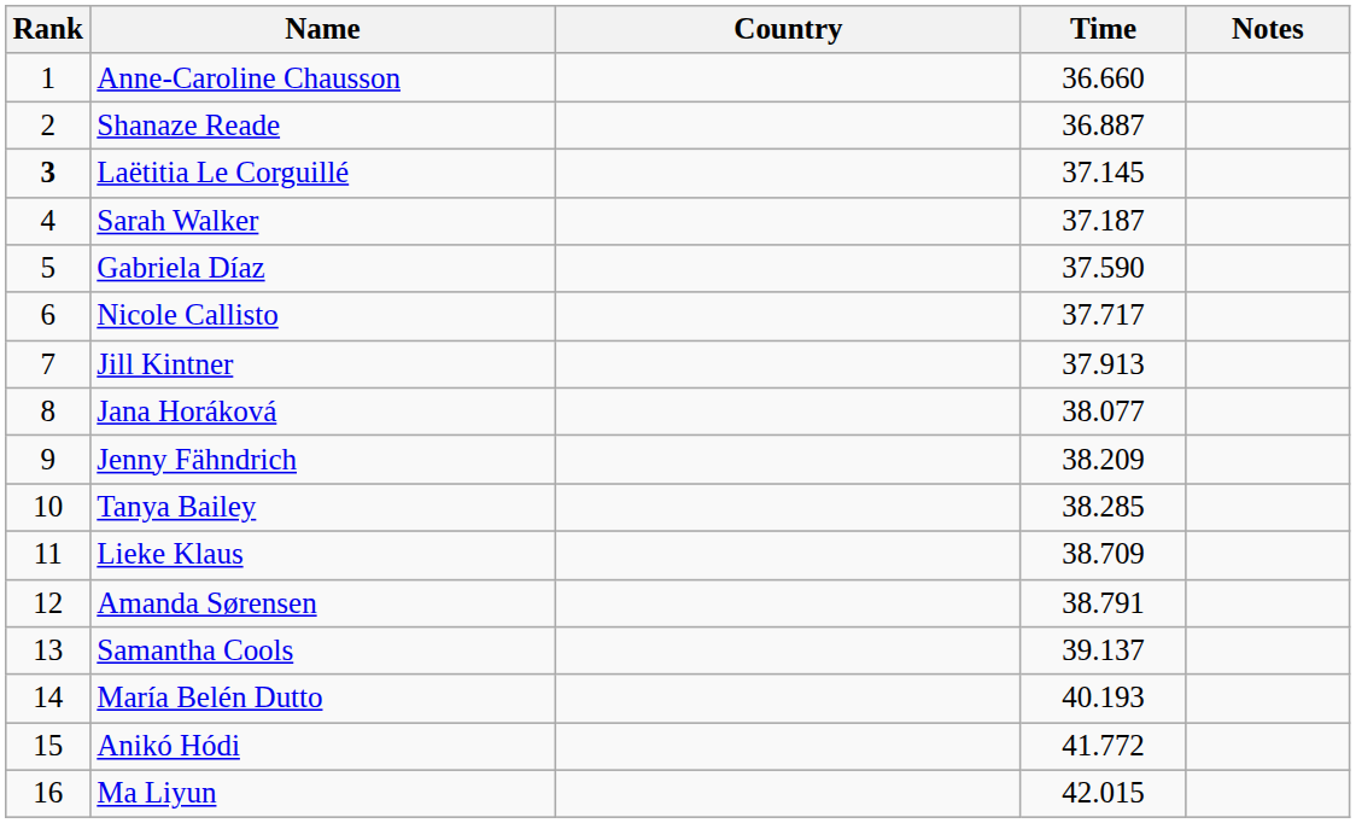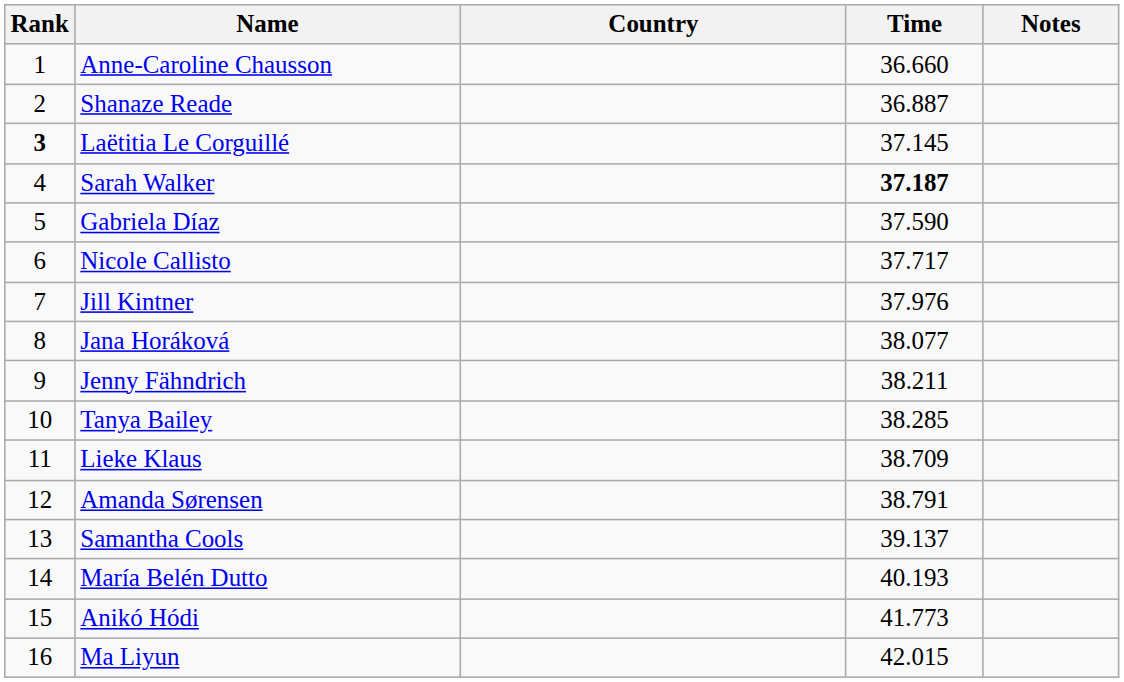Sarah Walker | Time: normal -> bold
Jill Kintner | Time: 37.913 -> 37.976
Jenny Fähndrich | Time: 38.209 -> 38.211
Anikó Hódi | Time: 41.772 -> 41.773
